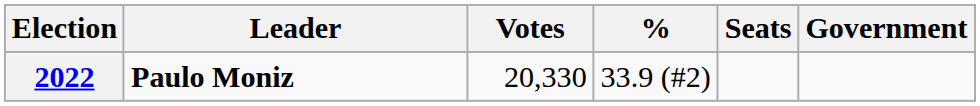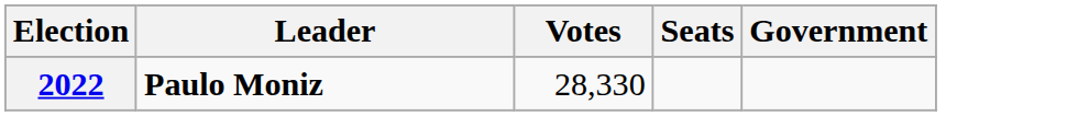- column: % | 33.9 (#2)
2022 | Votes: 20,330 -> 28,330
